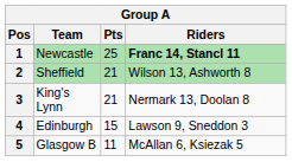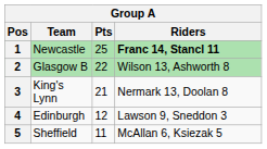2 | Team: Sheffield -> Glasgow B
2 | Pts: 21 -> 22
4 | Pts: 15 -> 12
5 | Team: Glasgow B -> Sheffield
